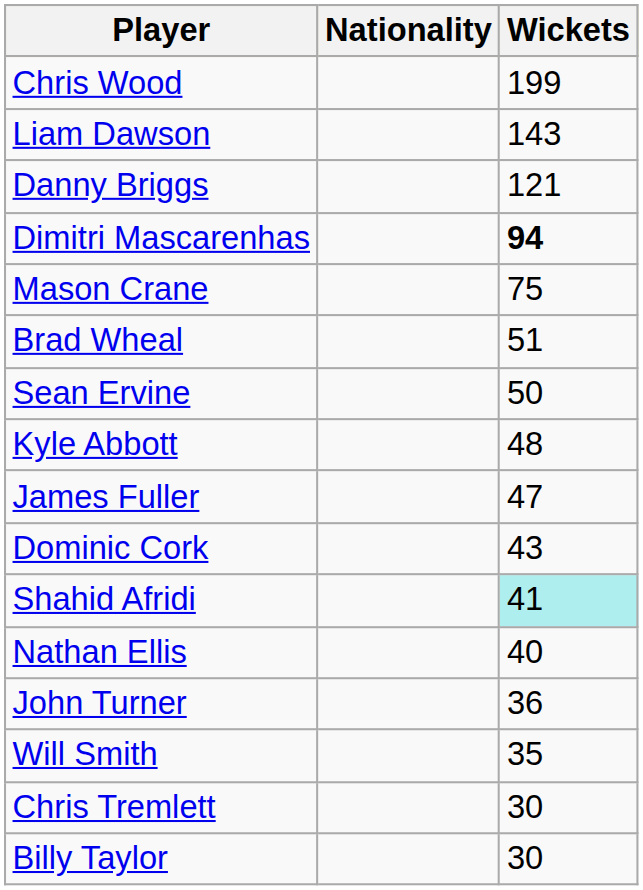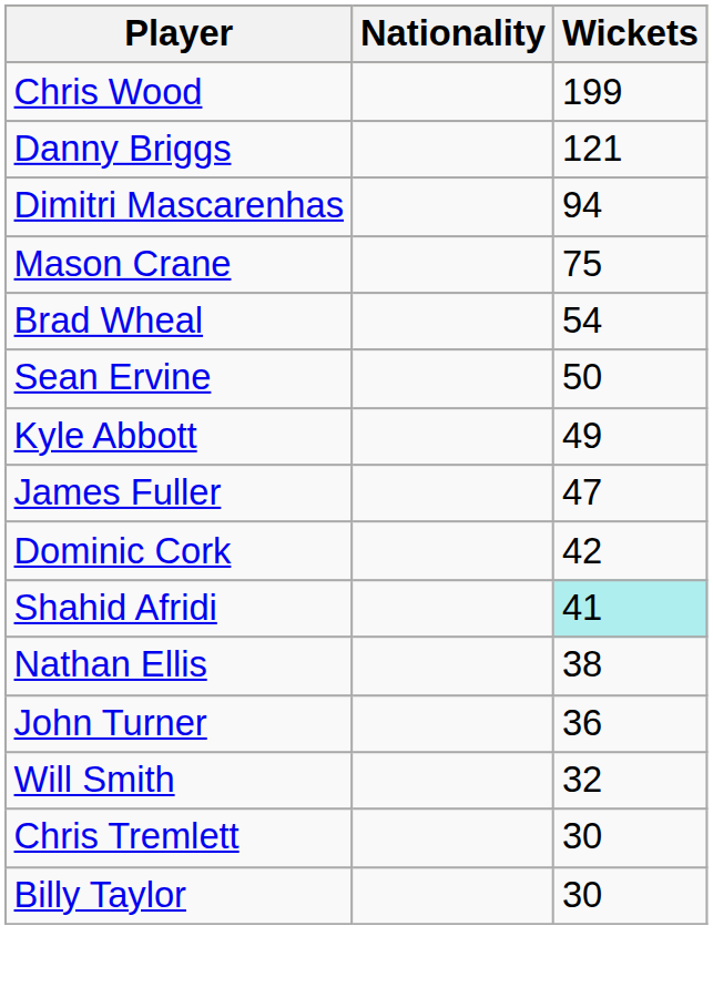- row: Liam Dawson | 143
Dimitri Mascarenhas | Wickets: bold -> normal
Brad Wheal | Wickets: 51 -> 54
Kyle Abbott | Wickets: 48 -> 49
Dominic Cork | Wickets: 43 -> 42
Nathan Ellis | Wickets: 40 -> 38
Will Smith | Wickets: 35 -> 32
